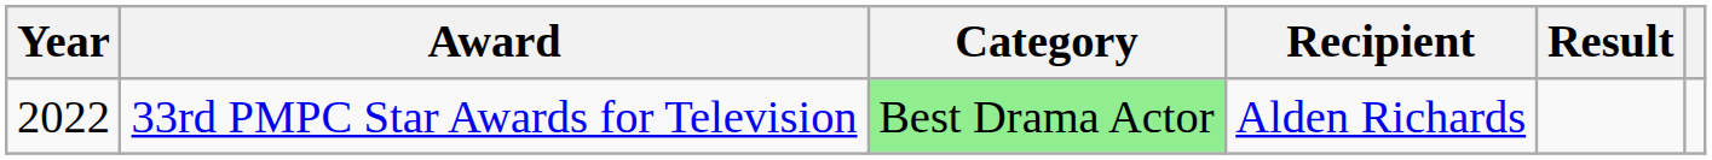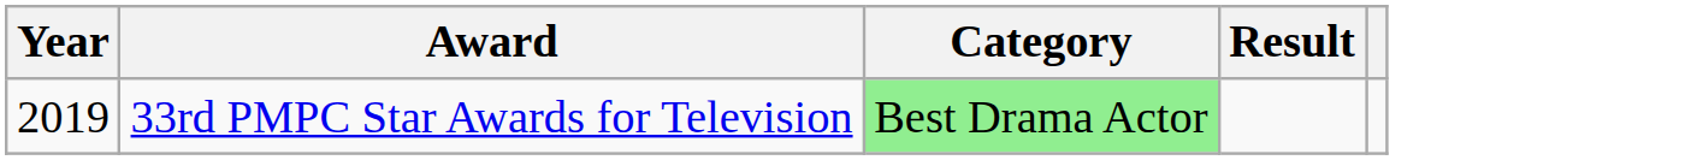- column: Recipient | Alden Richards
33rd PMPC Star Awards for Television | Year: 2022 -> 2019
